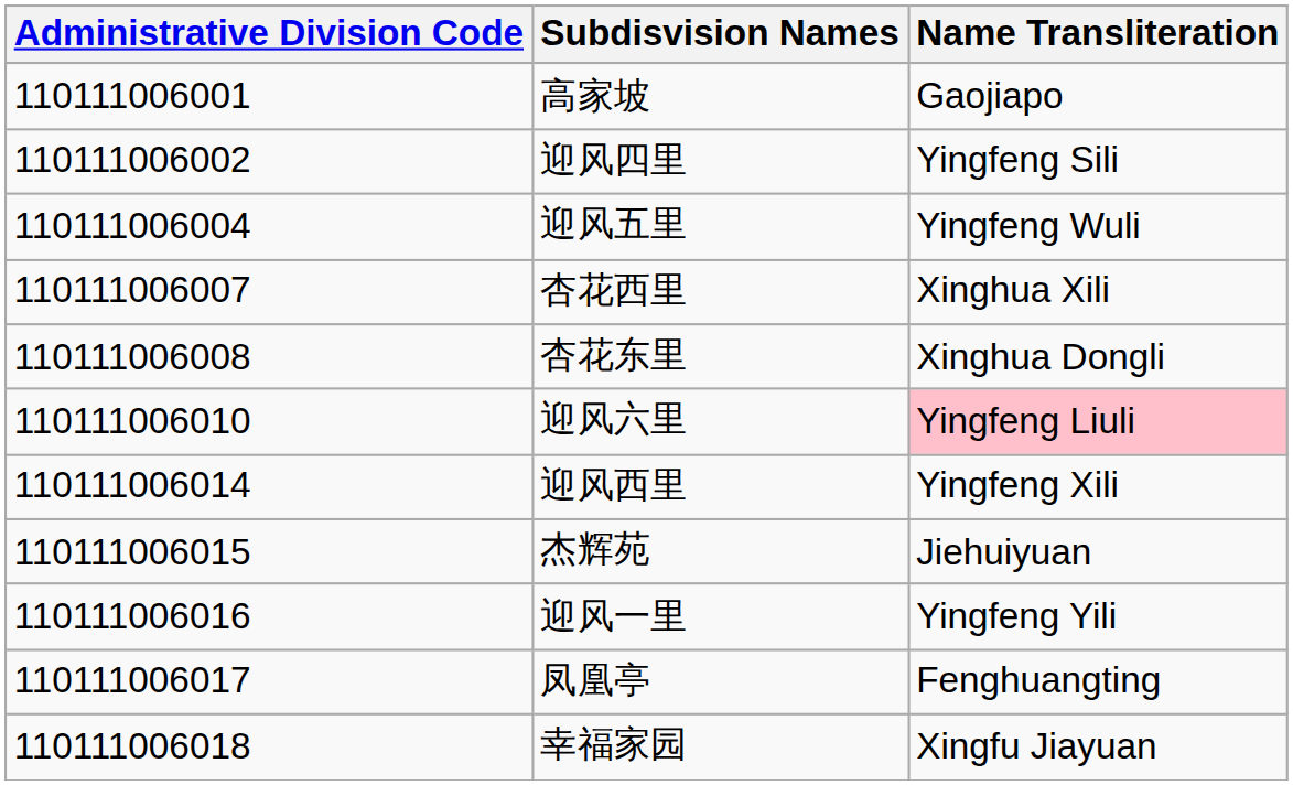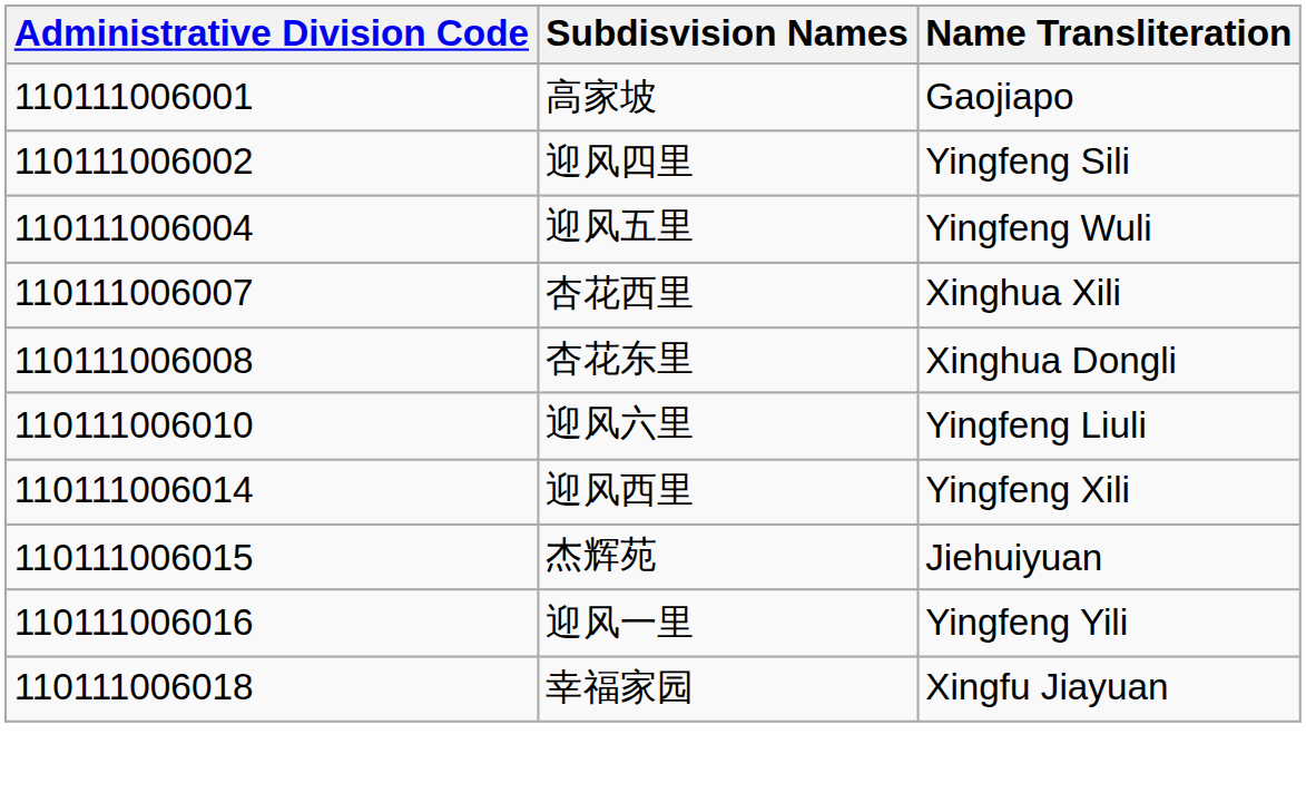迎风六里 | Name Transliteration: pink background -> no background
- row: 110111006017 | 凤凰亭 | Fenghuangting
